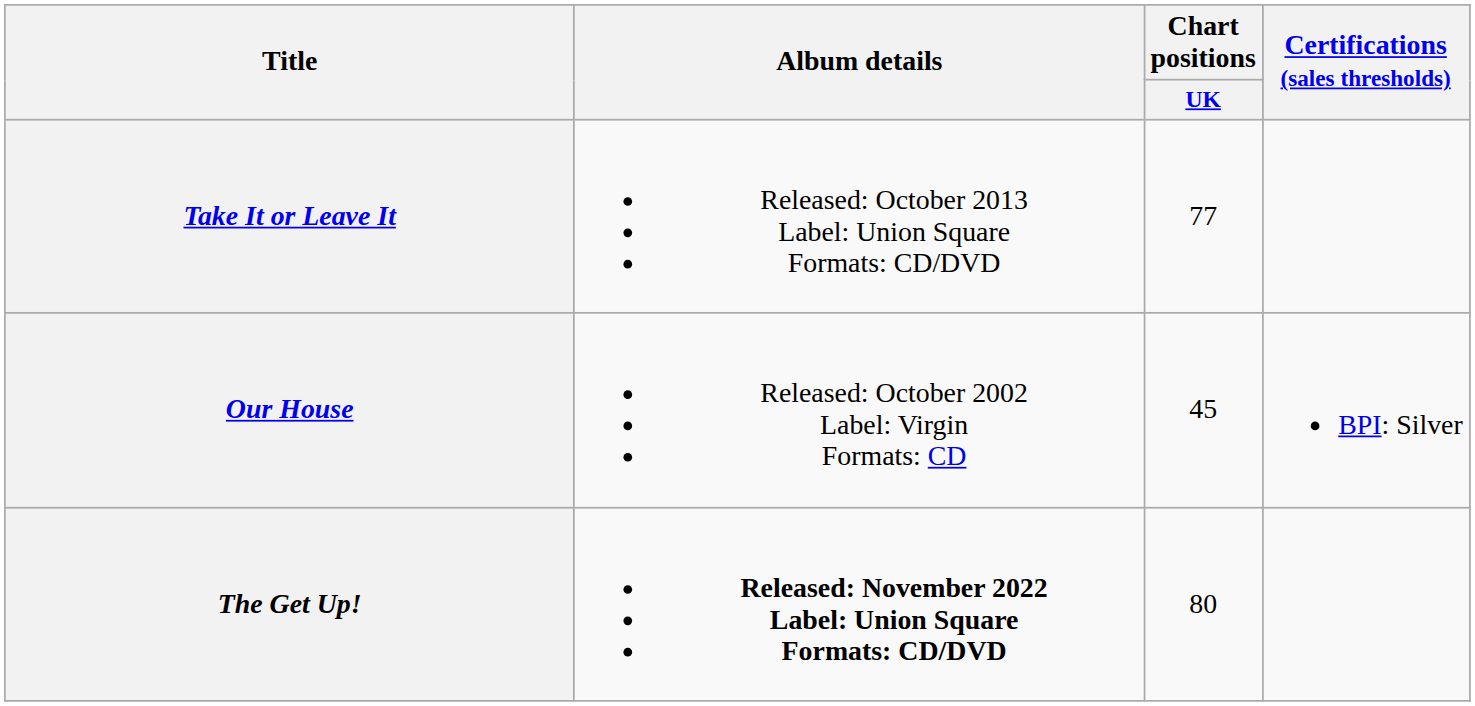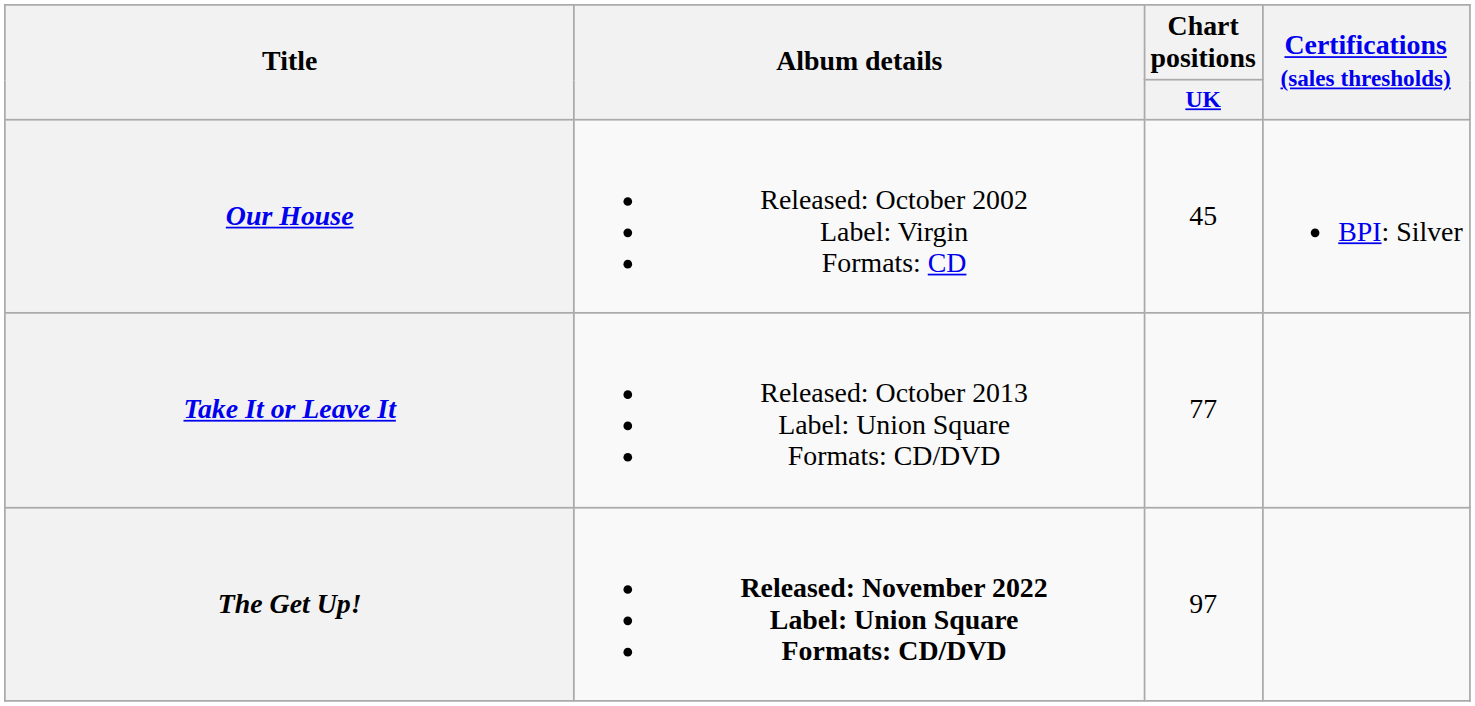rows swapped: Our House <-> Take It or Leave It
The Get Up! | Chart positions / UK: 80 -> 97
